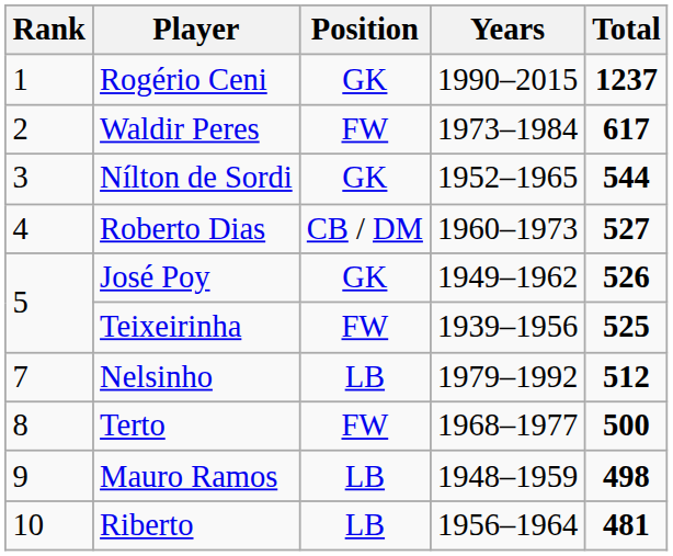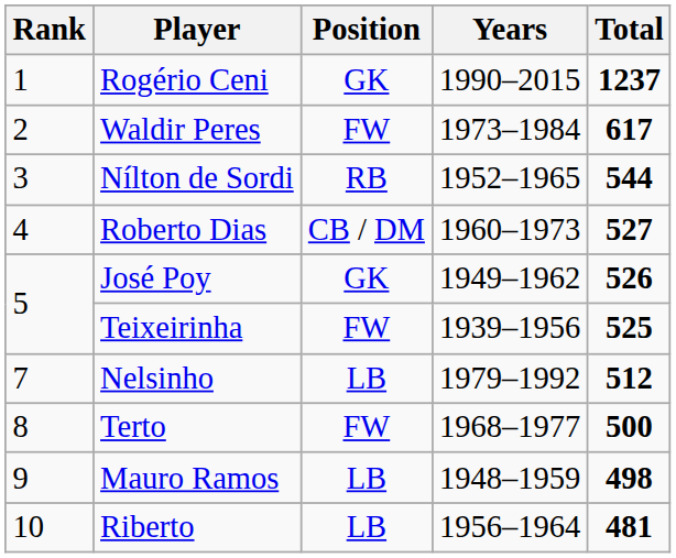Nílton de Sordi | Position: GK -> RB
